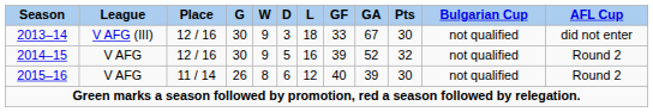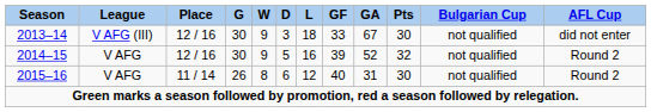2015–16 | GA: 39 -> 31
